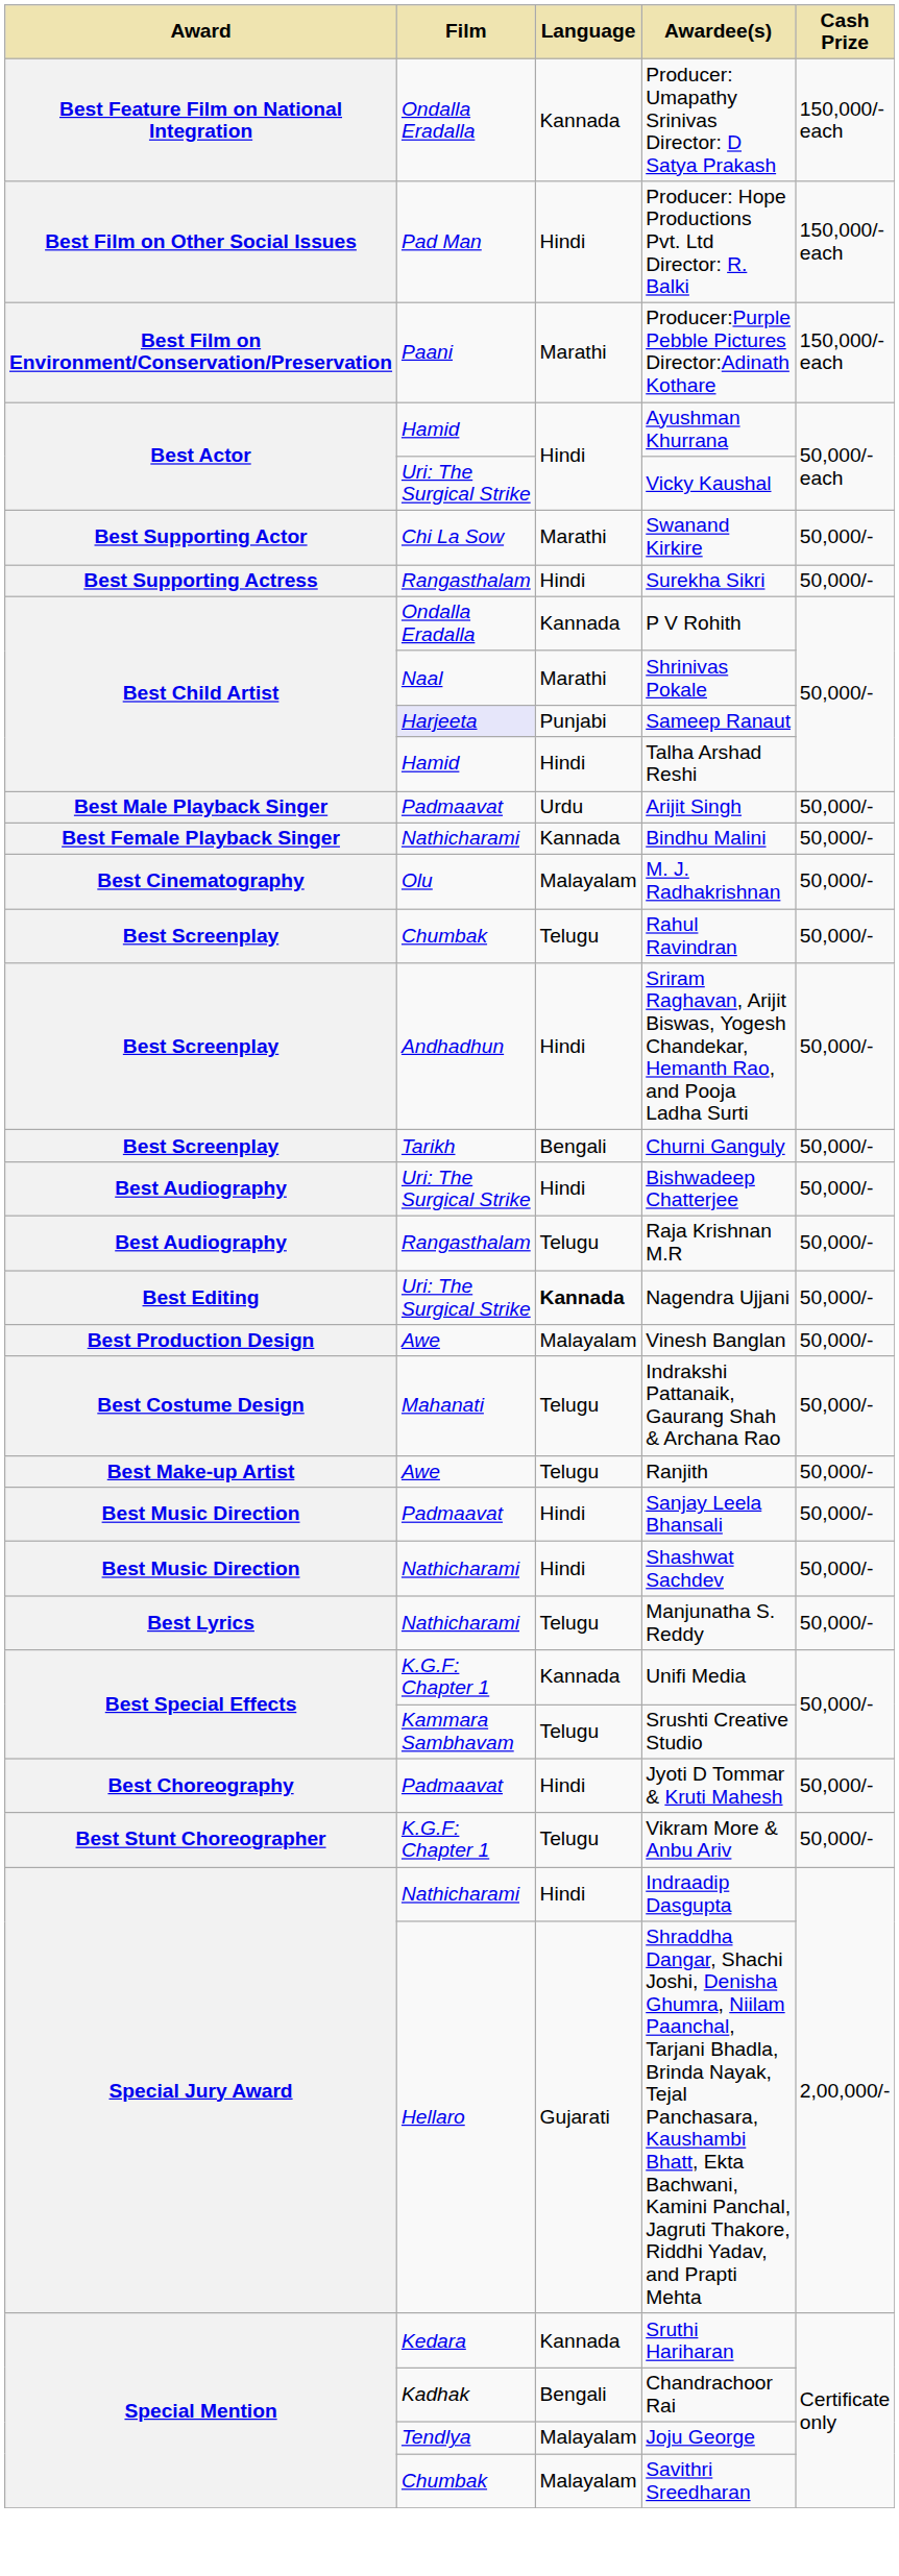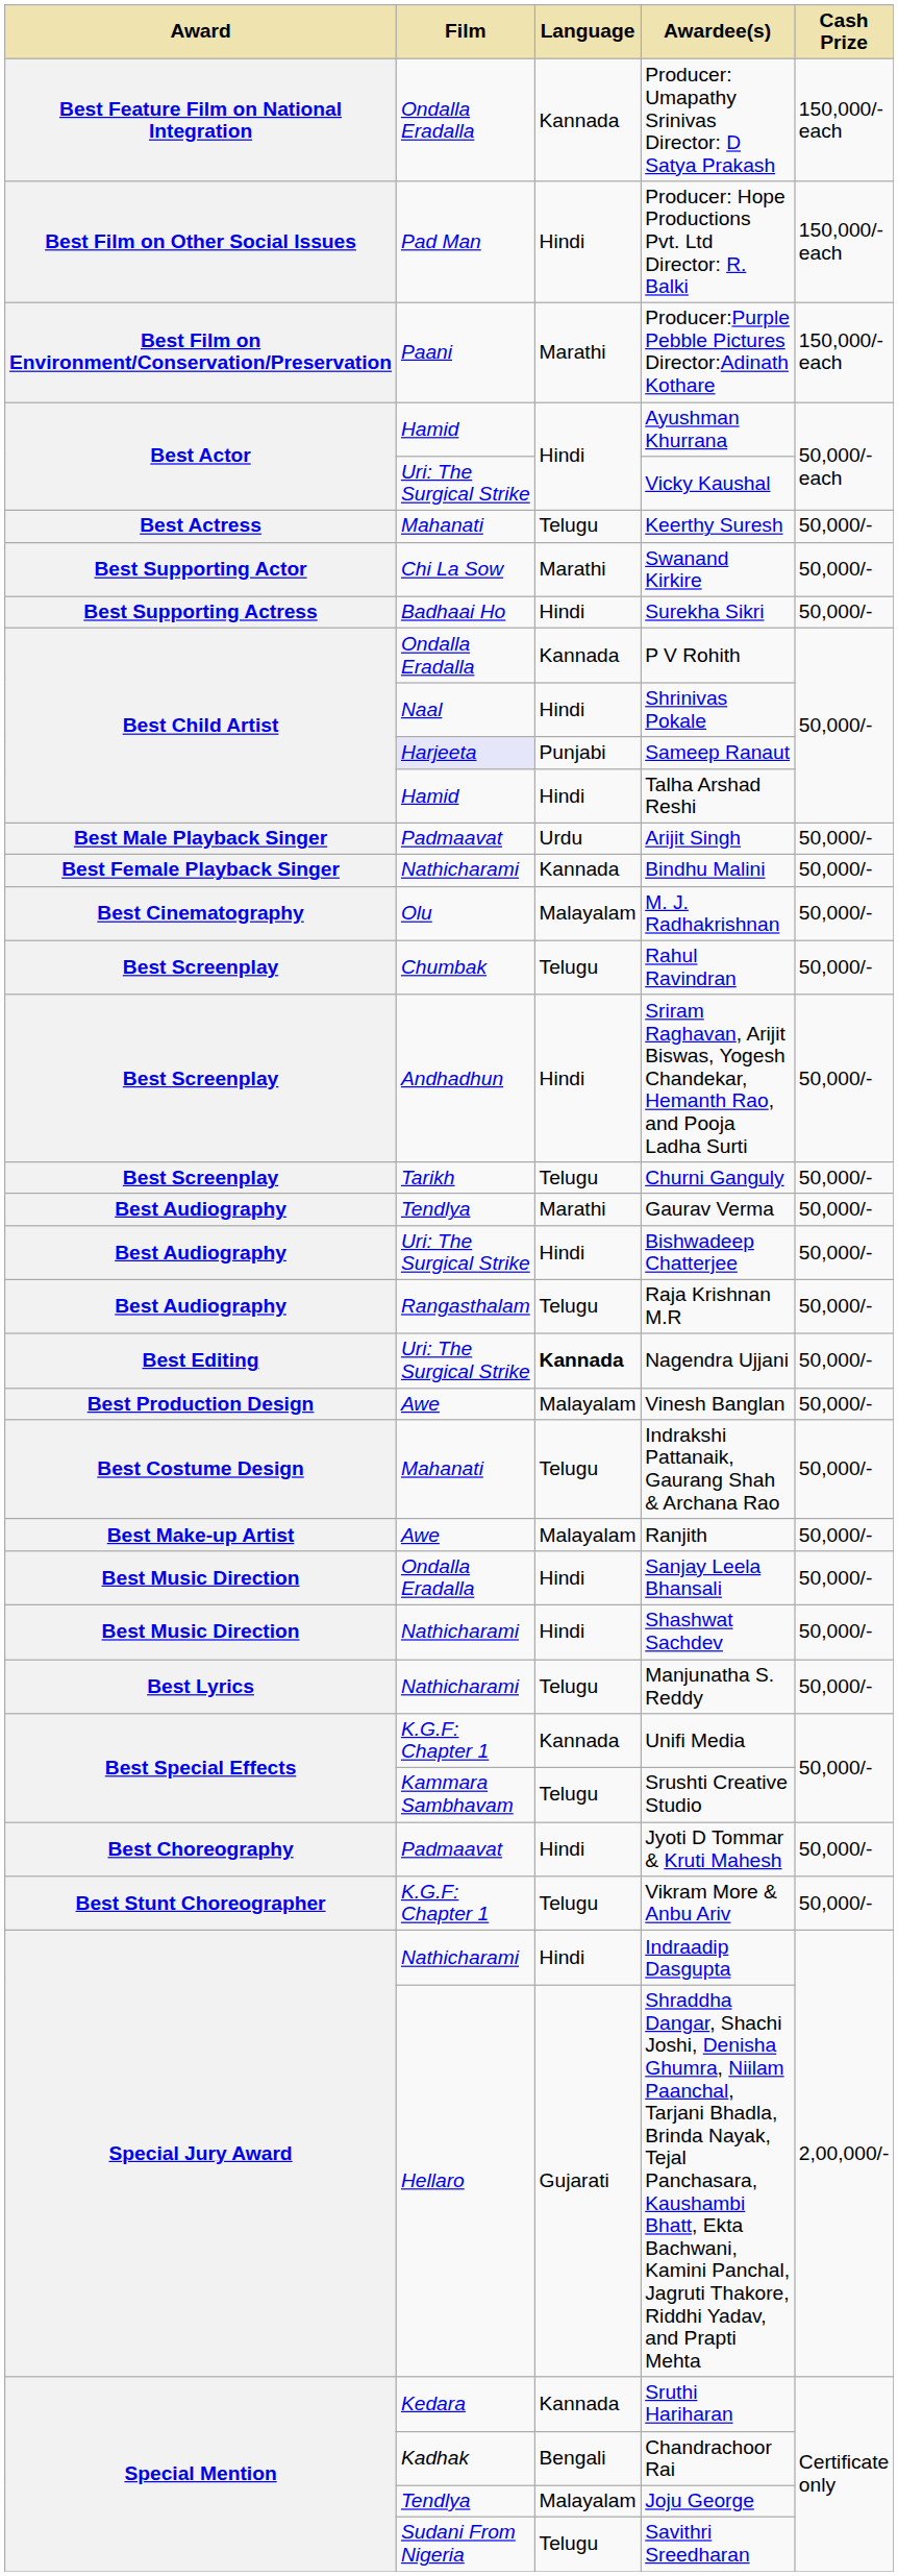+ row: Best Actress | Mahanati | Telugu | Keerthy Suresh | 50,000/-
Surekha Sikri | Film: Rangasthalam -> Badhaai Ho
Shrinivas Pokale | Language: Marathi -> Hindi
Churni Ganguly | Language: Bengali -> Telugu
+ row: Best Audiography | Tendlya | Marathi | Gaurav Verma | 50,000/-
Ranjith | Language: Telugu -> Malayalam
Sanjay Leela Bhansali | Film: Padmaavat -> Ondalla Eradalla
Savithri Sreedharan | Film: Chumbak -> Sudani From Nigeria
Savithri Sreedharan | Language: Malayalam -> Telugu
